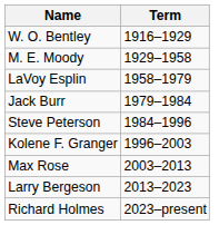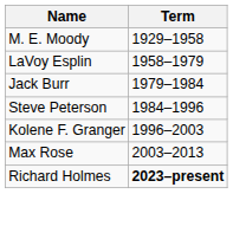- row: W. O. Bentley | 1916–1929
- row: Larry Bergeson | 2013–2023
Richard Holmes | Term: normal -> bold
